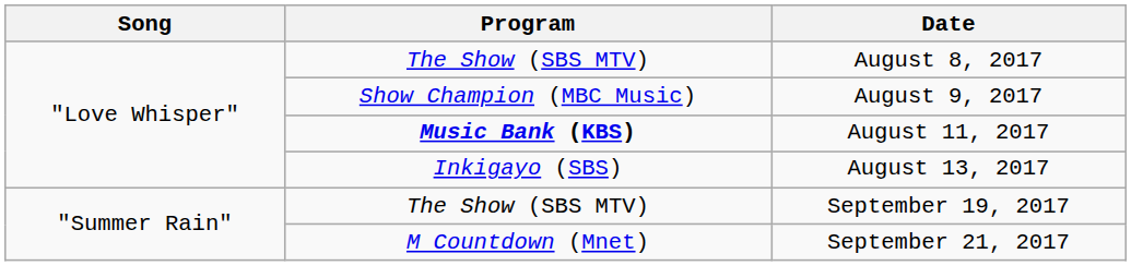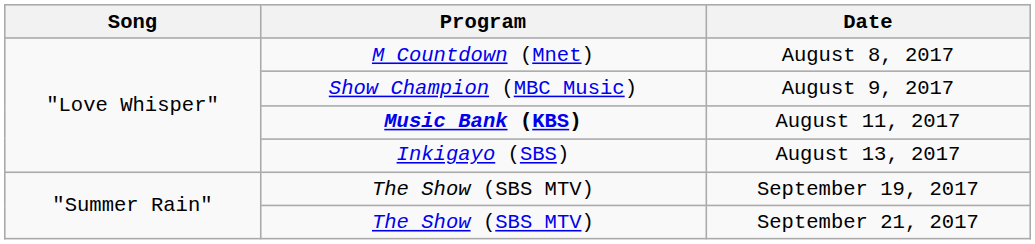August 8, 2017 | Program: The Show (SBS MTV) -> M Countdown (Mnet)
September 21, 2017 | Program: M Countdown (Mnet) -> The Show (SBS MTV)
